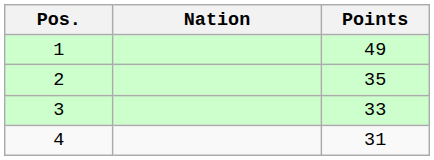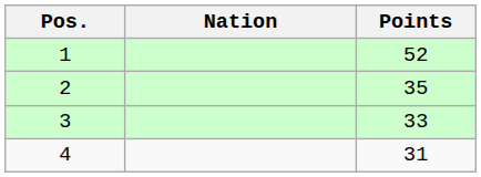1 | Points: 49 -> 52
